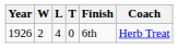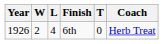columns swapped: T <-> Finish
